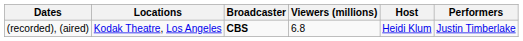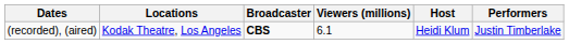(recorded), (aired) | Viewers (millions): 6.8 -> 6.1
